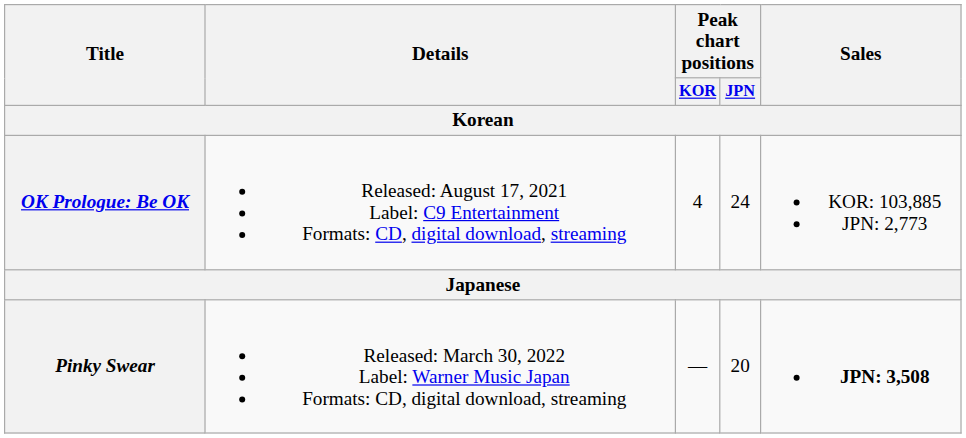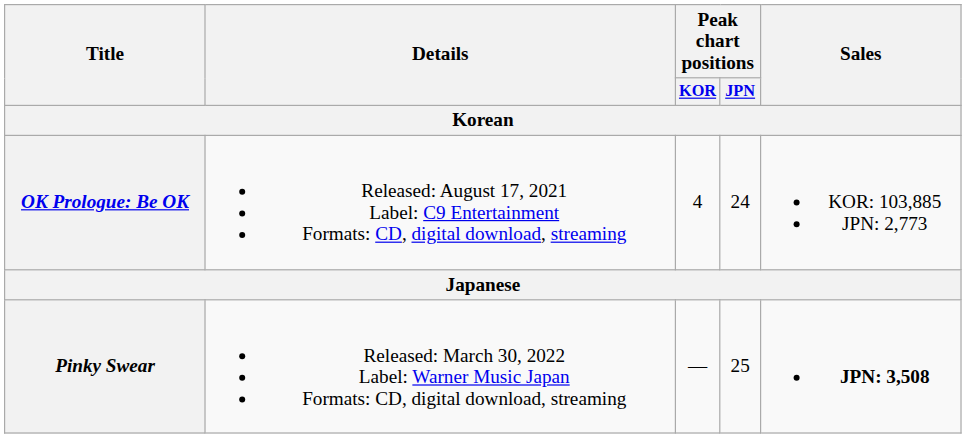Pinky Swear | Peak chart positions / JPN: 20 -> 25
